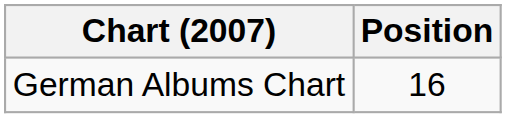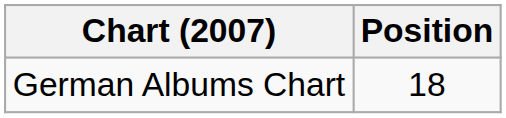German Albums Chart | Position: 16 -> 18
